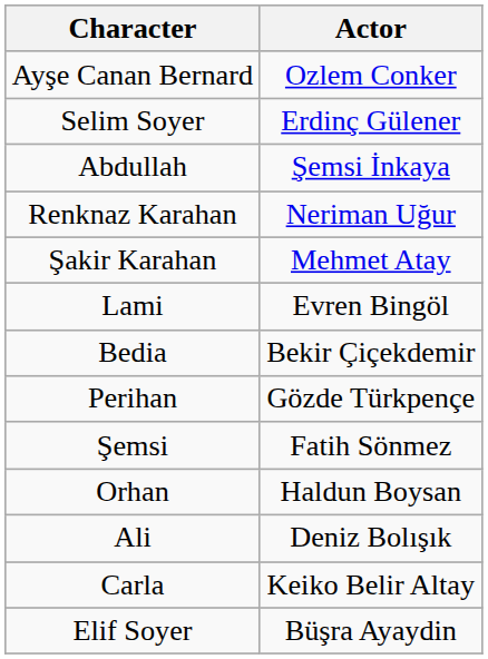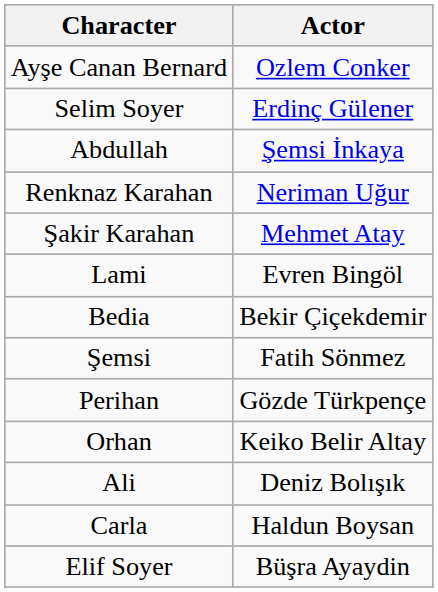rows swapped: Şemsi <-> Perihan
Orhan | Actor: Haldun Boysan -> Keiko Belir Altay
Carla | Actor: Keiko Belir Altay -> Haldun Boysan
